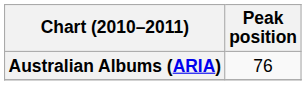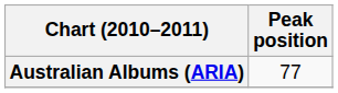Australian Albums (ARIA) | Peak position: 76 -> 77
